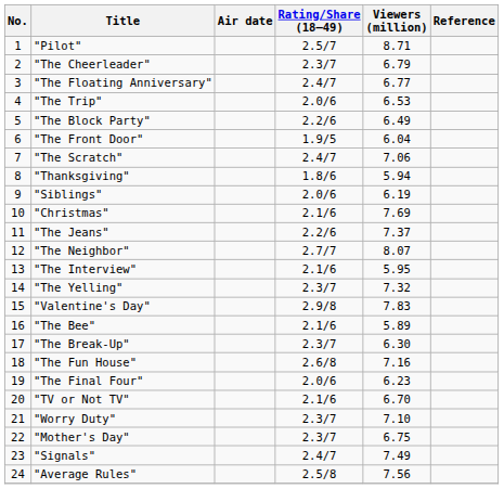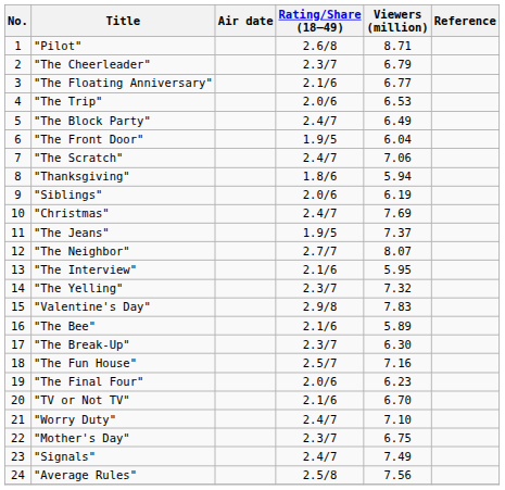"Pilot" | Rating/Share (18–49): 2.5/7 -> 2.6/8
"The Floating Anniversary" | Rating/Share (18–49): 2.4/7 -> 2.1/6
"The Block Party" | Rating/Share (18–49): 2.2/6 -> 2.4/7
"Christmas" | Rating/Share (18–49): 2.1/6 -> 2.4/7
"The Jeans" | Rating/Share (18–49): 2.2/6 -> 1.9/5
"The Fun House" | Rating/Share (18–49): 2.6/8 -> 2.5/7
"Worry Duty" | Rating/Share (18–49): 2.3/7 -> 2.4/7
